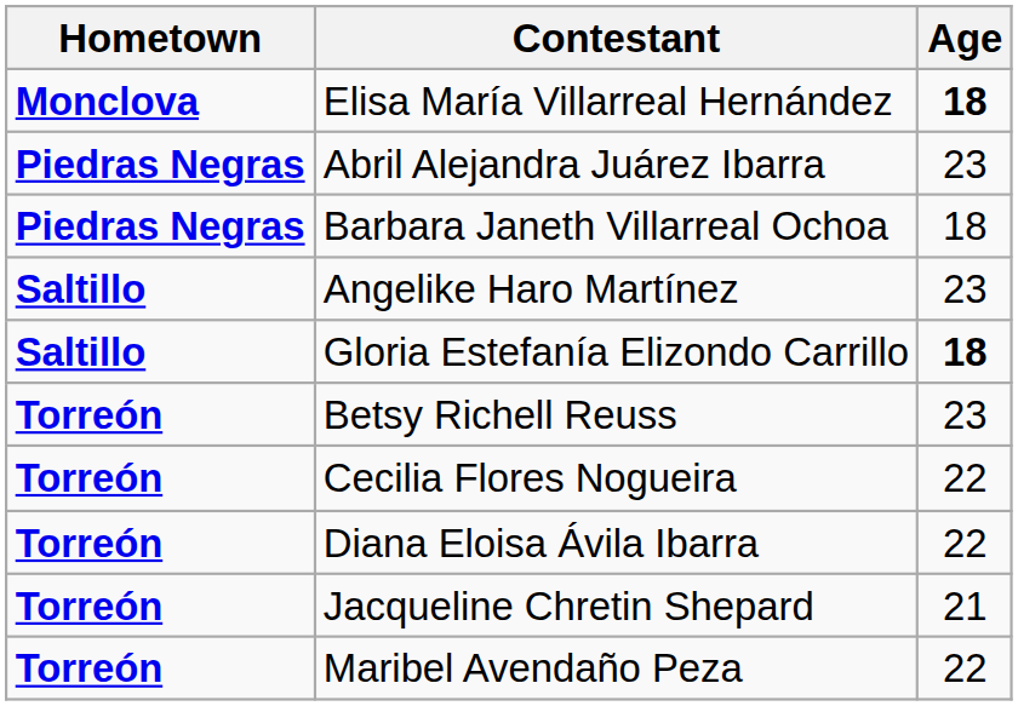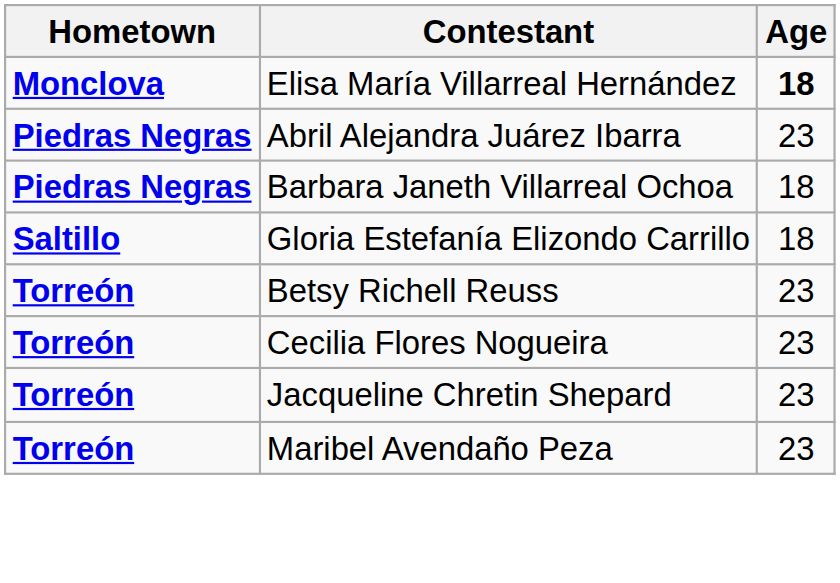- row: Saltillo | Angelike Haro Martínez | 23
Gloria Estefanía Elizondo Carrillo | Age: bold -> normal
Cecilia Flores Nogueira | Age: 22 -> 23
- row: Torreón | Diana Eloisa Ávila Ibarra | 22
Jacqueline Chretin Shepard | Age: 21 -> 23
Maribel Avendaño Peza | Age: 22 -> 23
